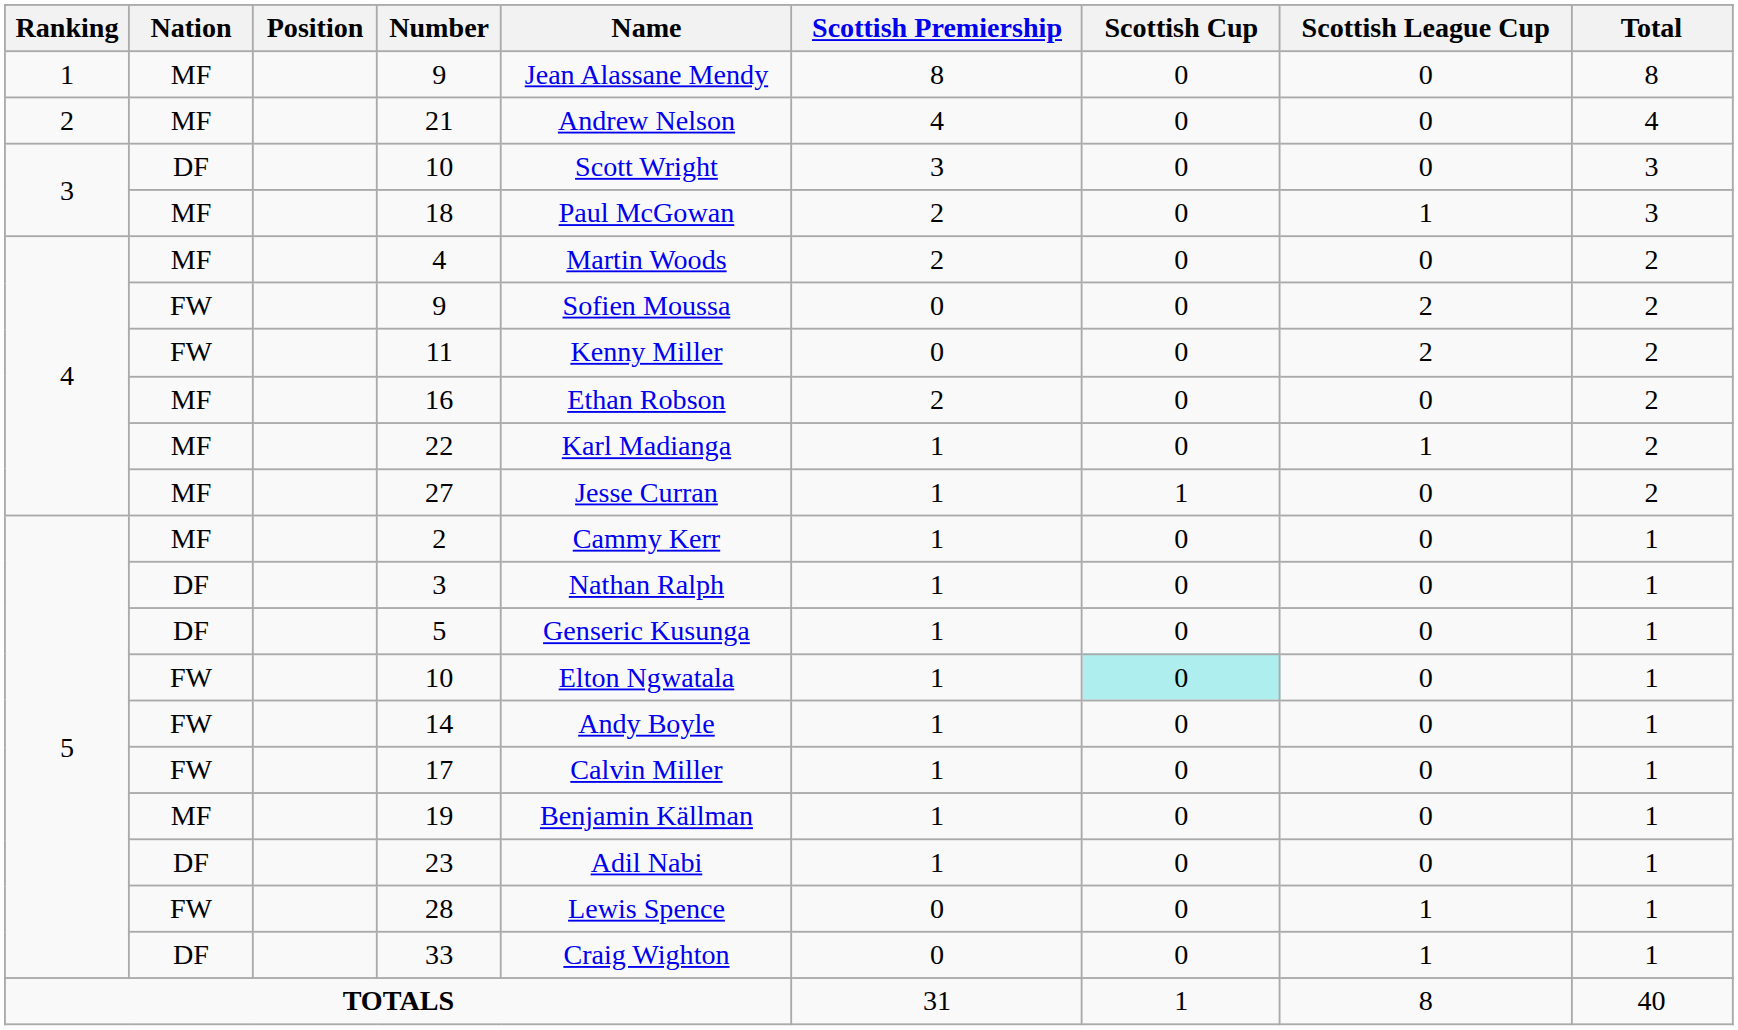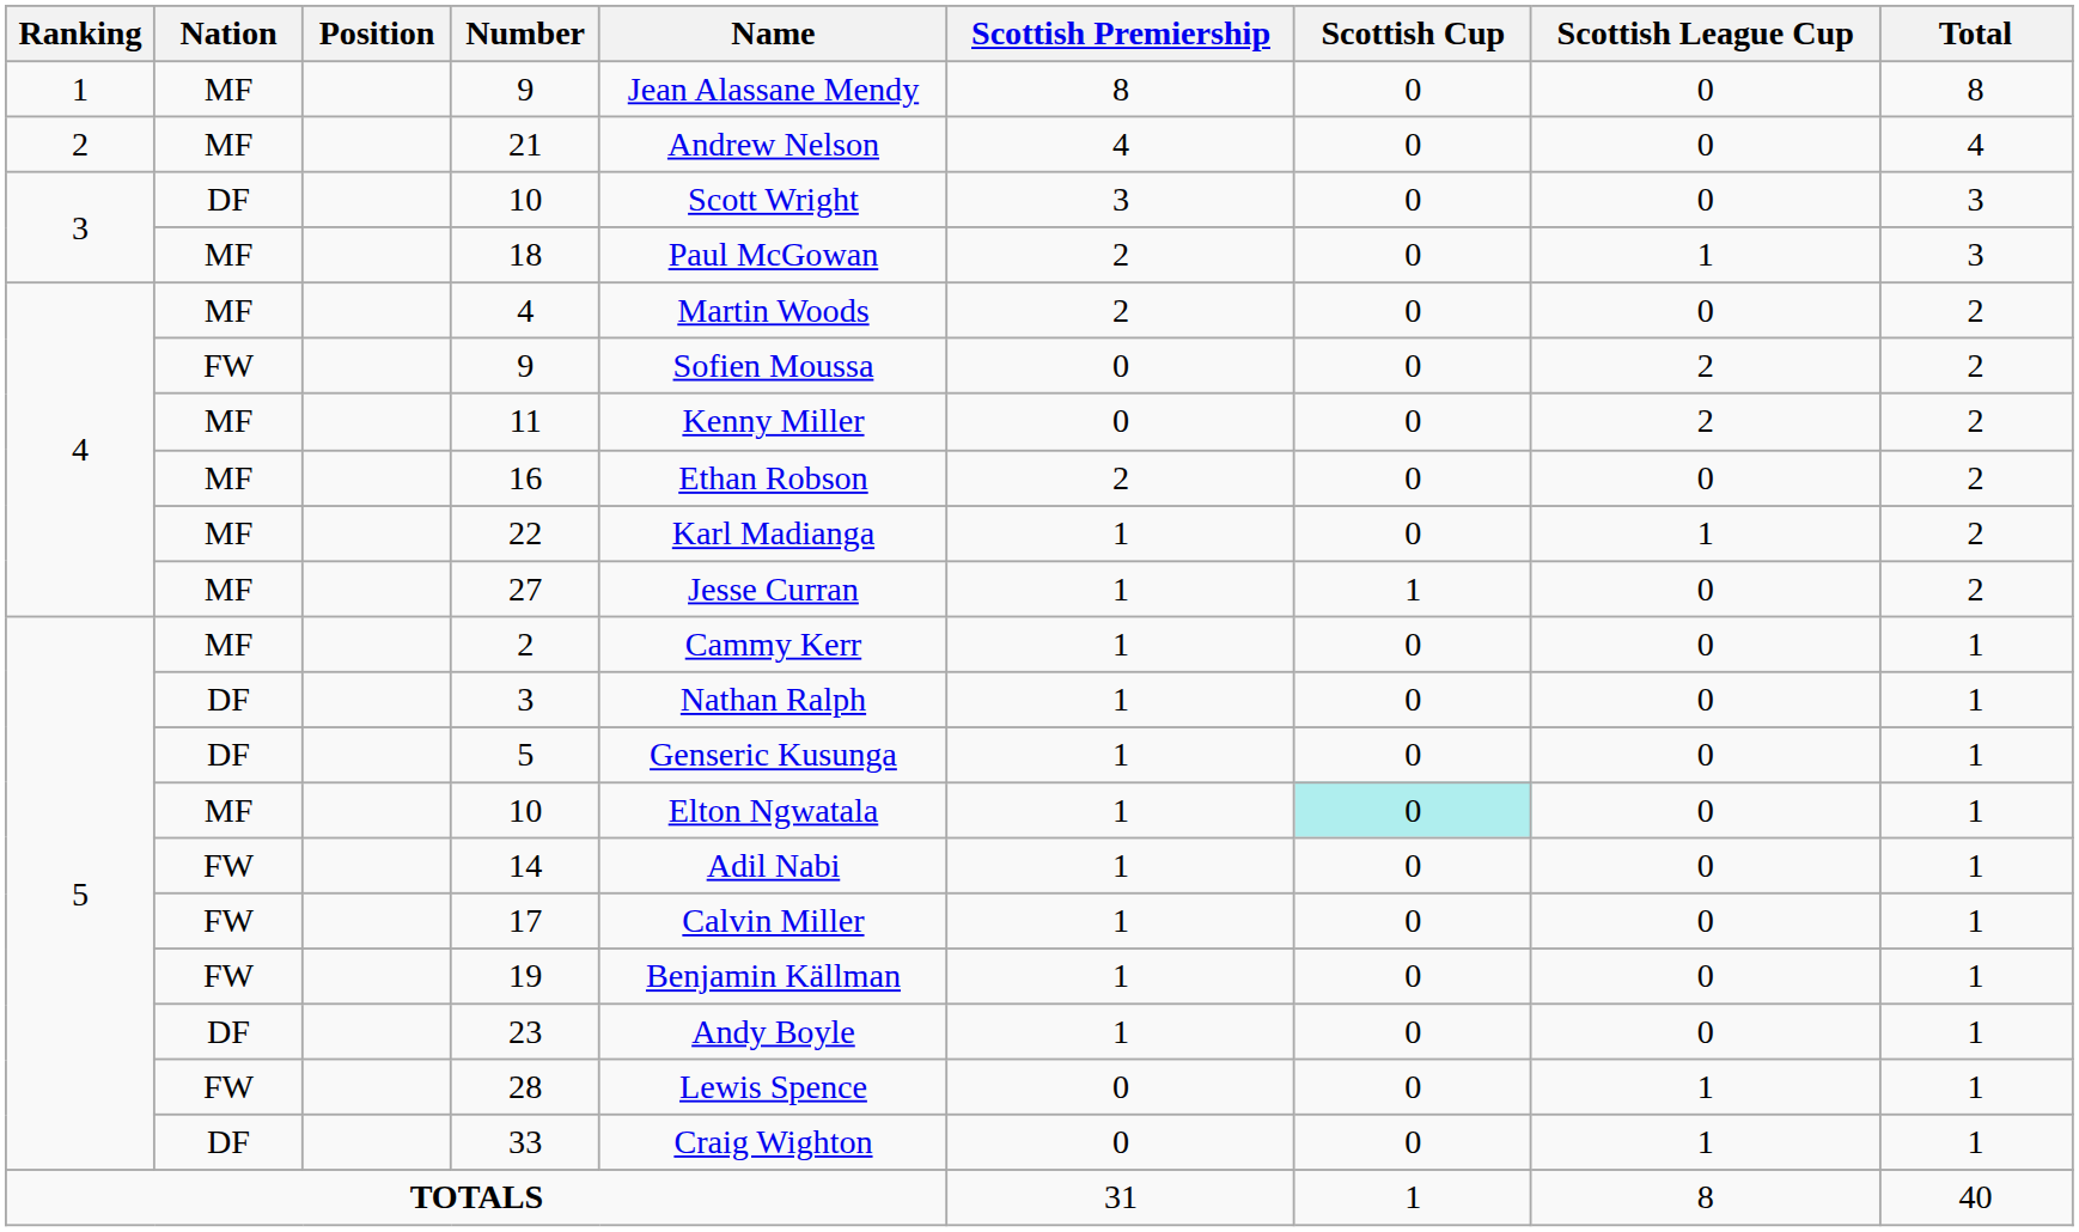11 | Nation: FW -> MF
5 / 10 | Nation: FW -> MF
14 | Name: Andy Boyle -> Adil Nabi
19 | Nation: MF -> FW
23 | Name: Adil Nabi -> Andy Boyle
